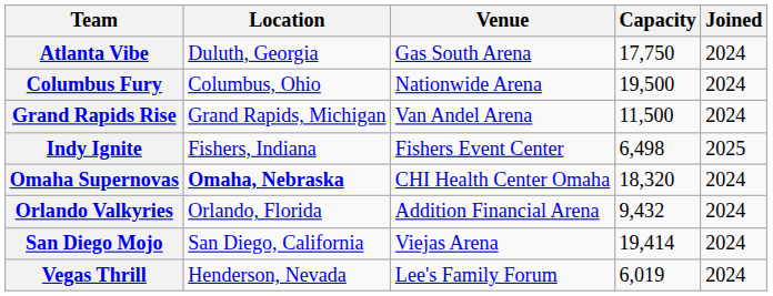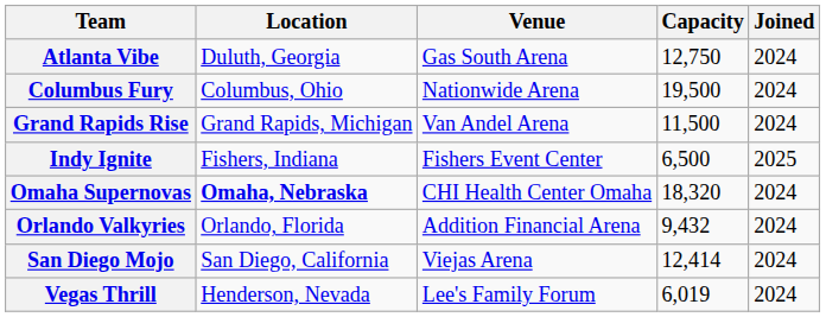Atlanta Vibe | Capacity: 17,750 -> 12,750
Indy Ignite | Capacity: 6,498 -> 6,500
San Diego Mojo | Capacity: 19,414 -> 12,414
